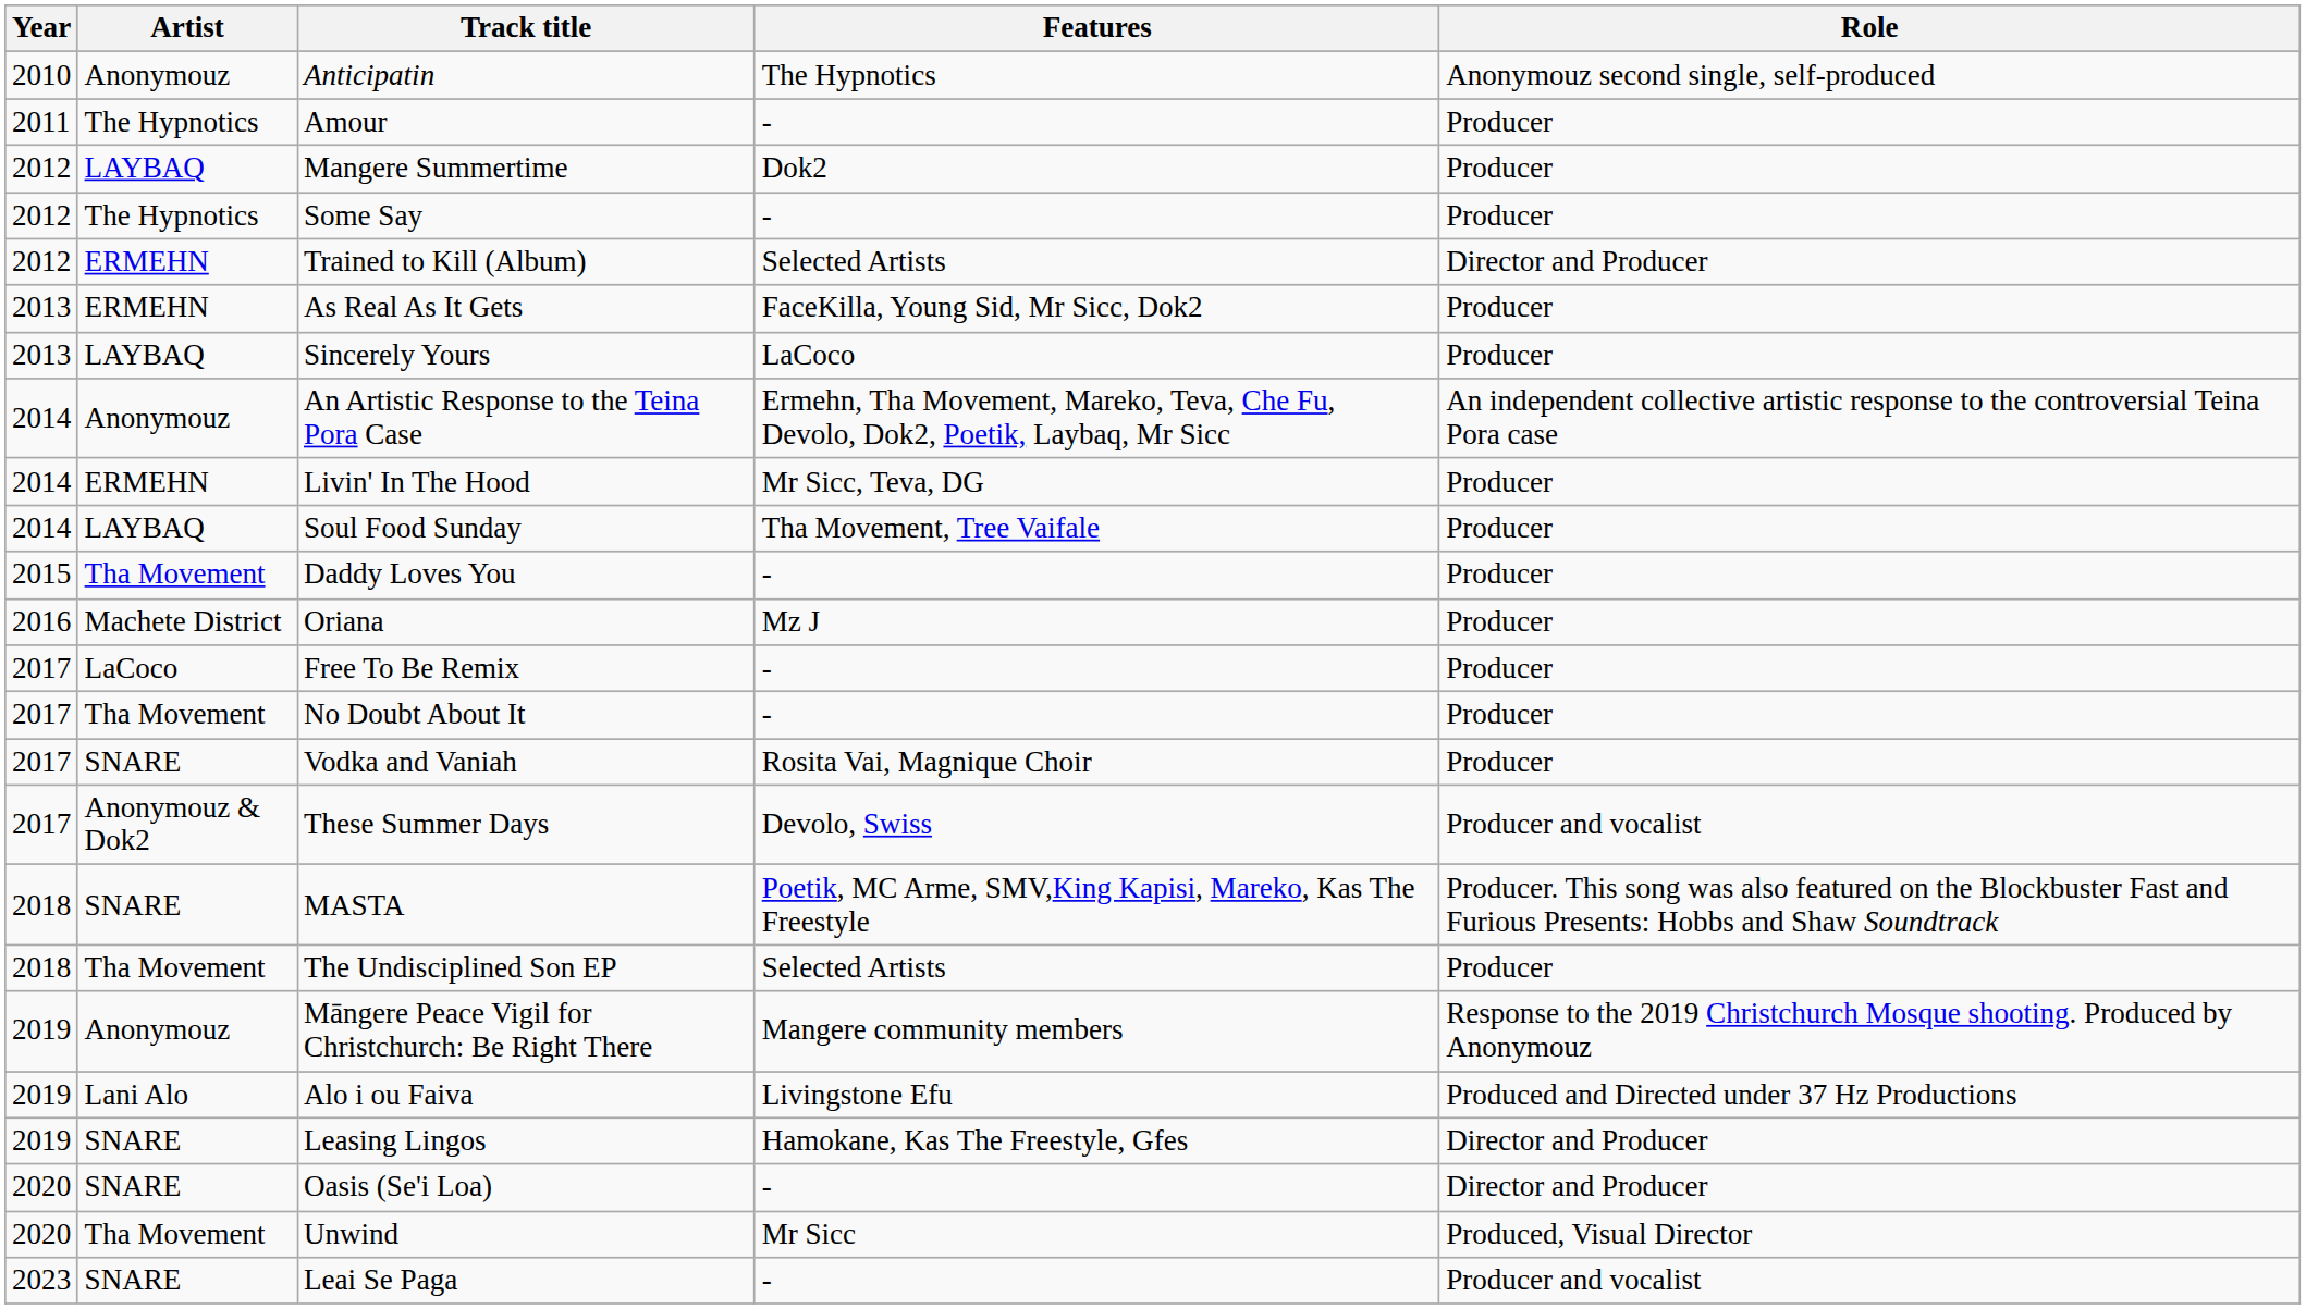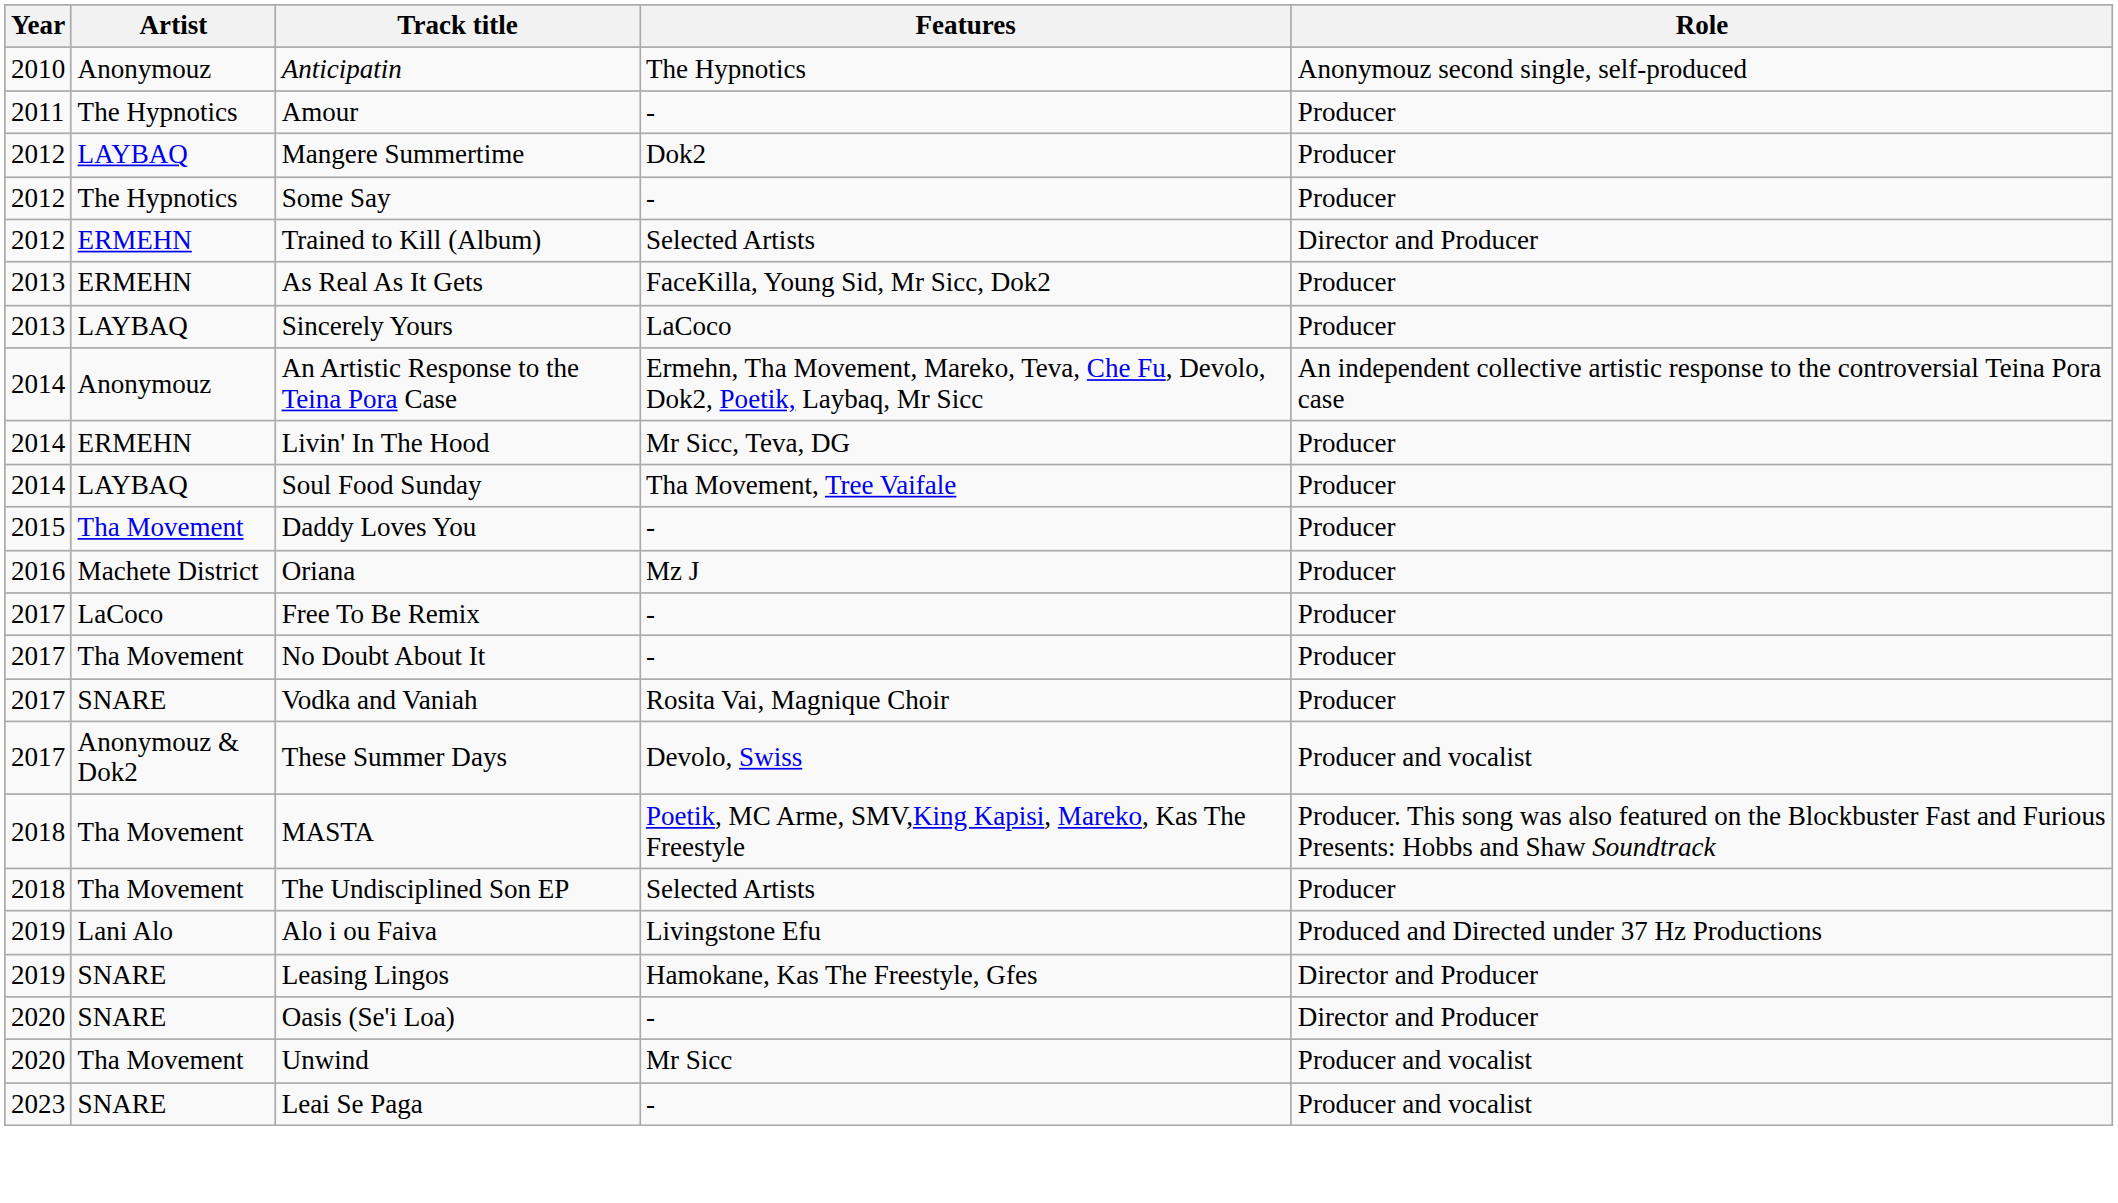MASTA | Artist: SNARE -> Tha Movement
- row: 2019 | Anonymouz | Māngere Peace Vigil for Christchurch: Be Right There | Mangere community members | Response to the 2019 Christchurch Mosque shooting. Produced by Anonymouz
Unwind | Role: Produced, Visual Director -> Producer and vocalist
